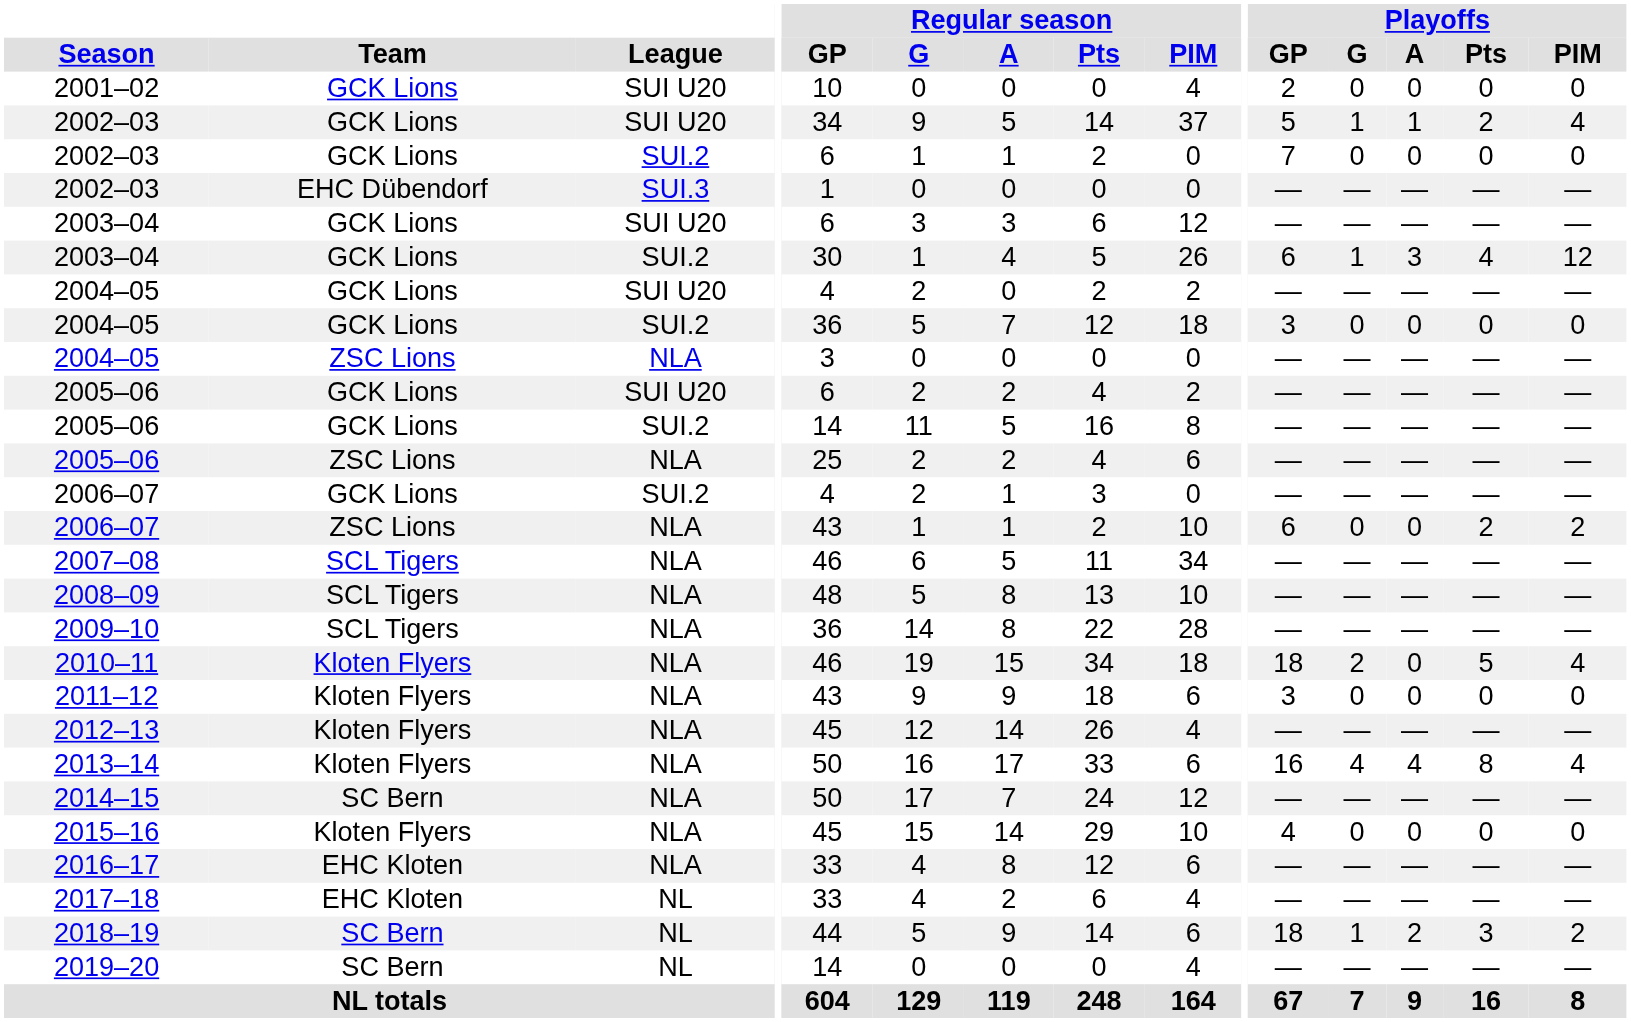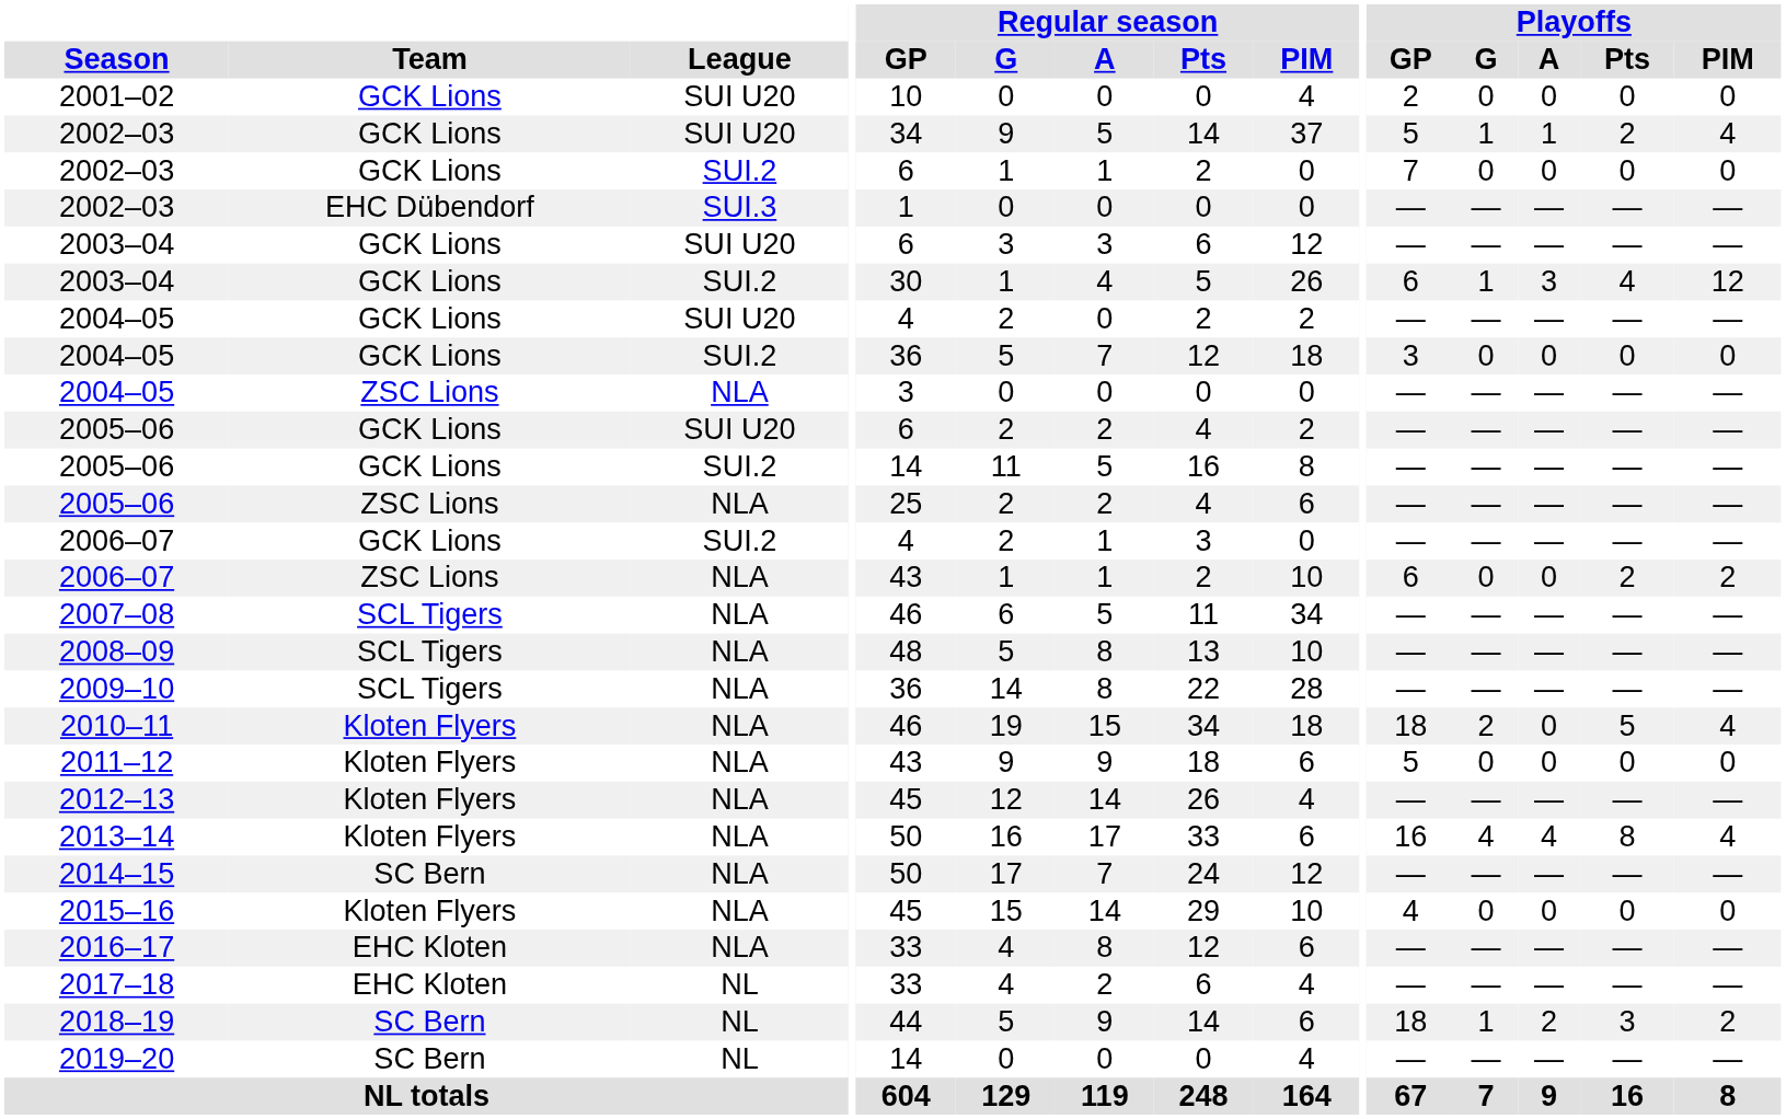2011–12 | Playoffs / GP: 3 -> 5
